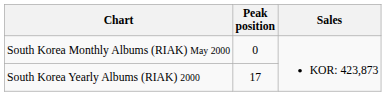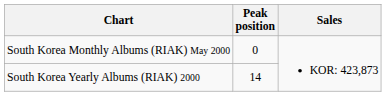South Korea Yearly Albums (RIAK) 2000 | Peak position: 17 -> 14
